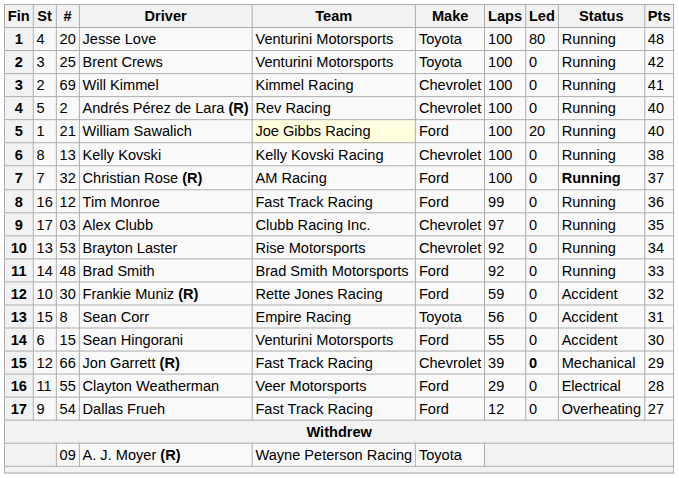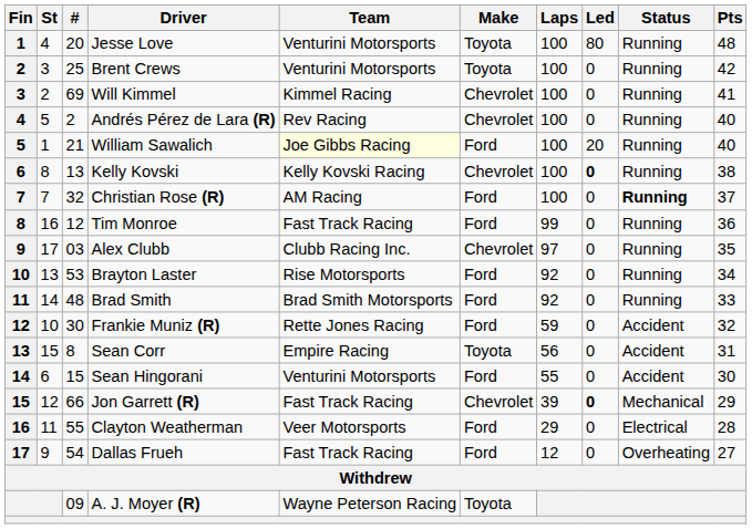Kelly Kovski | Led: normal -> bold
Brayton Laster | Make: Chevrolet -> Ford
